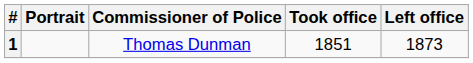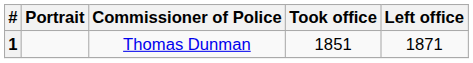1 | Left office: 1873 -> 1871
